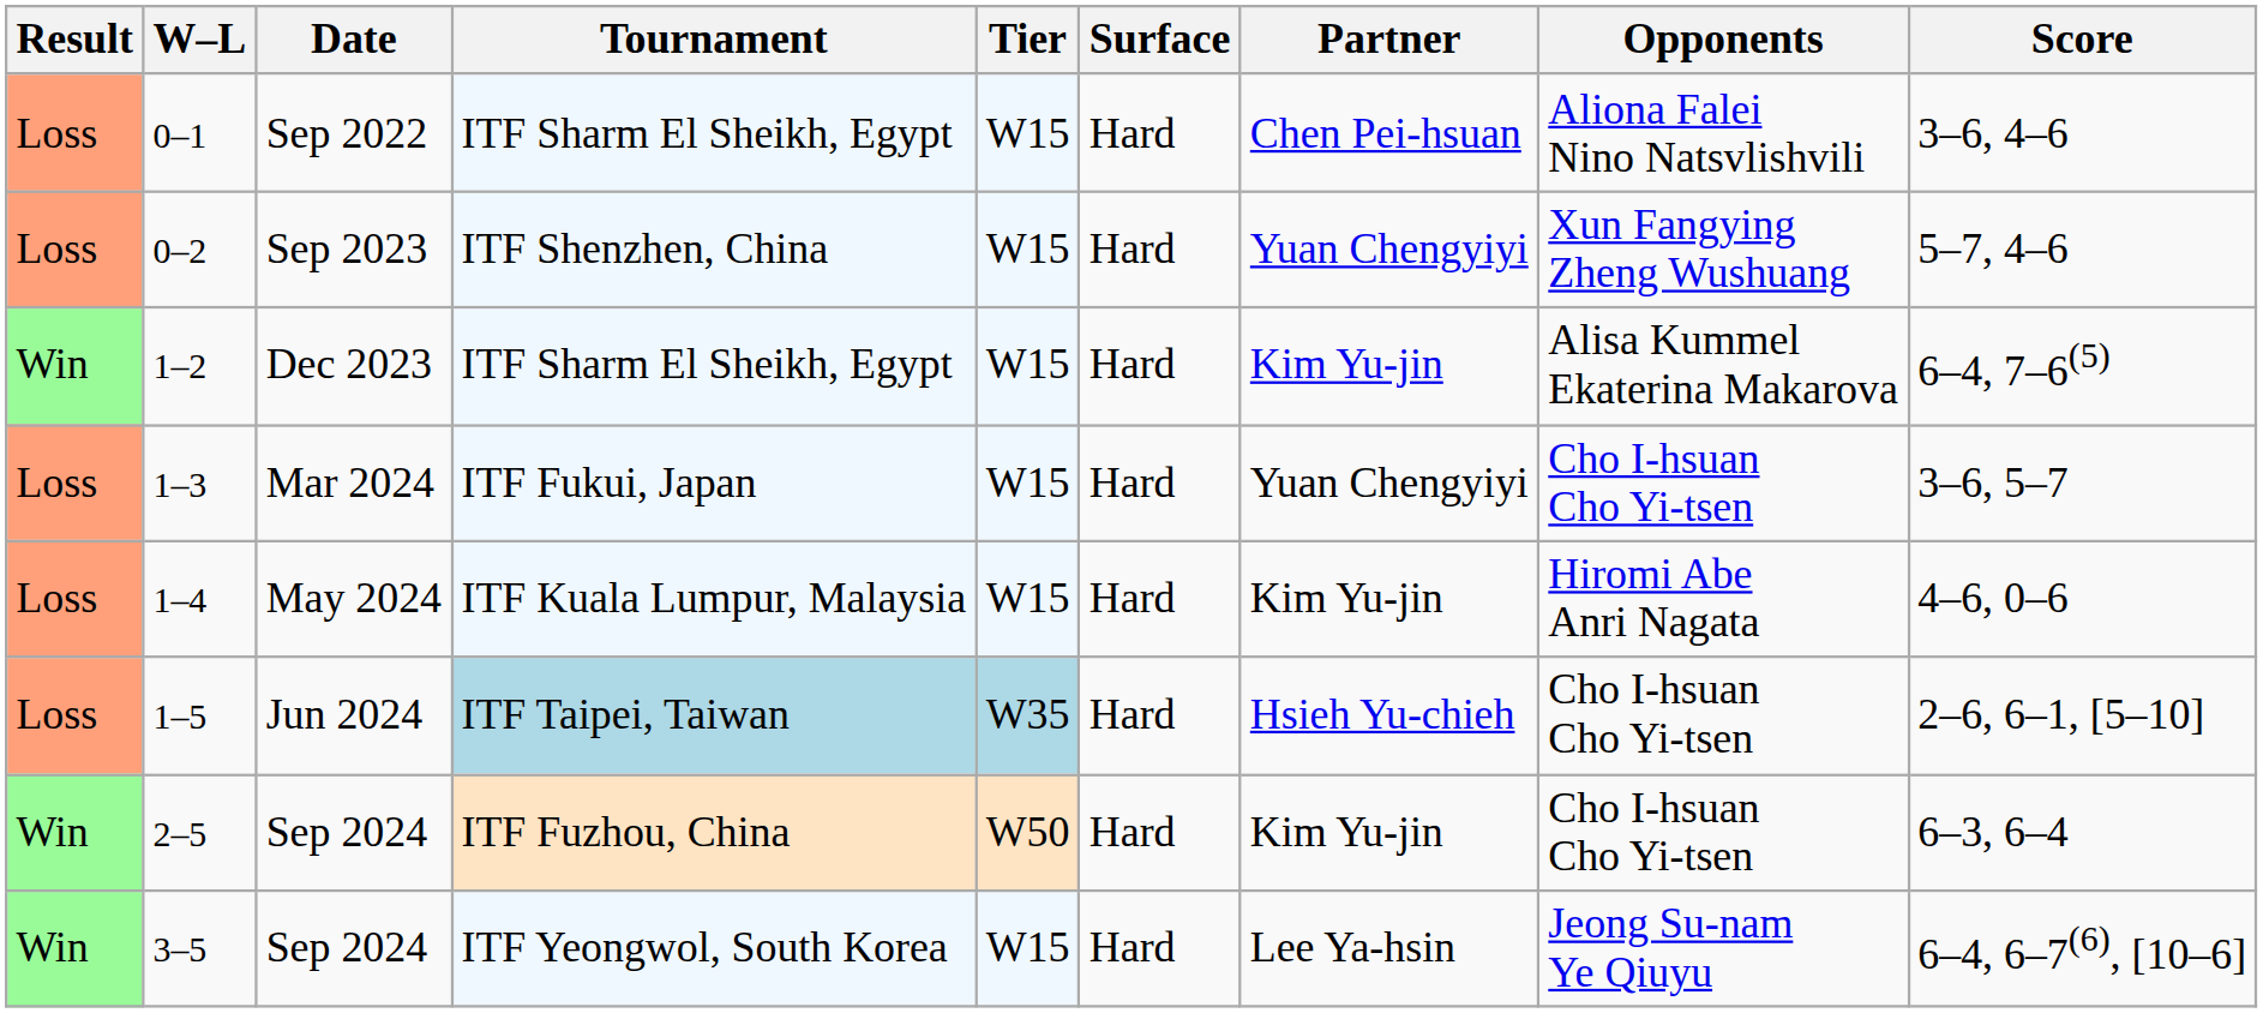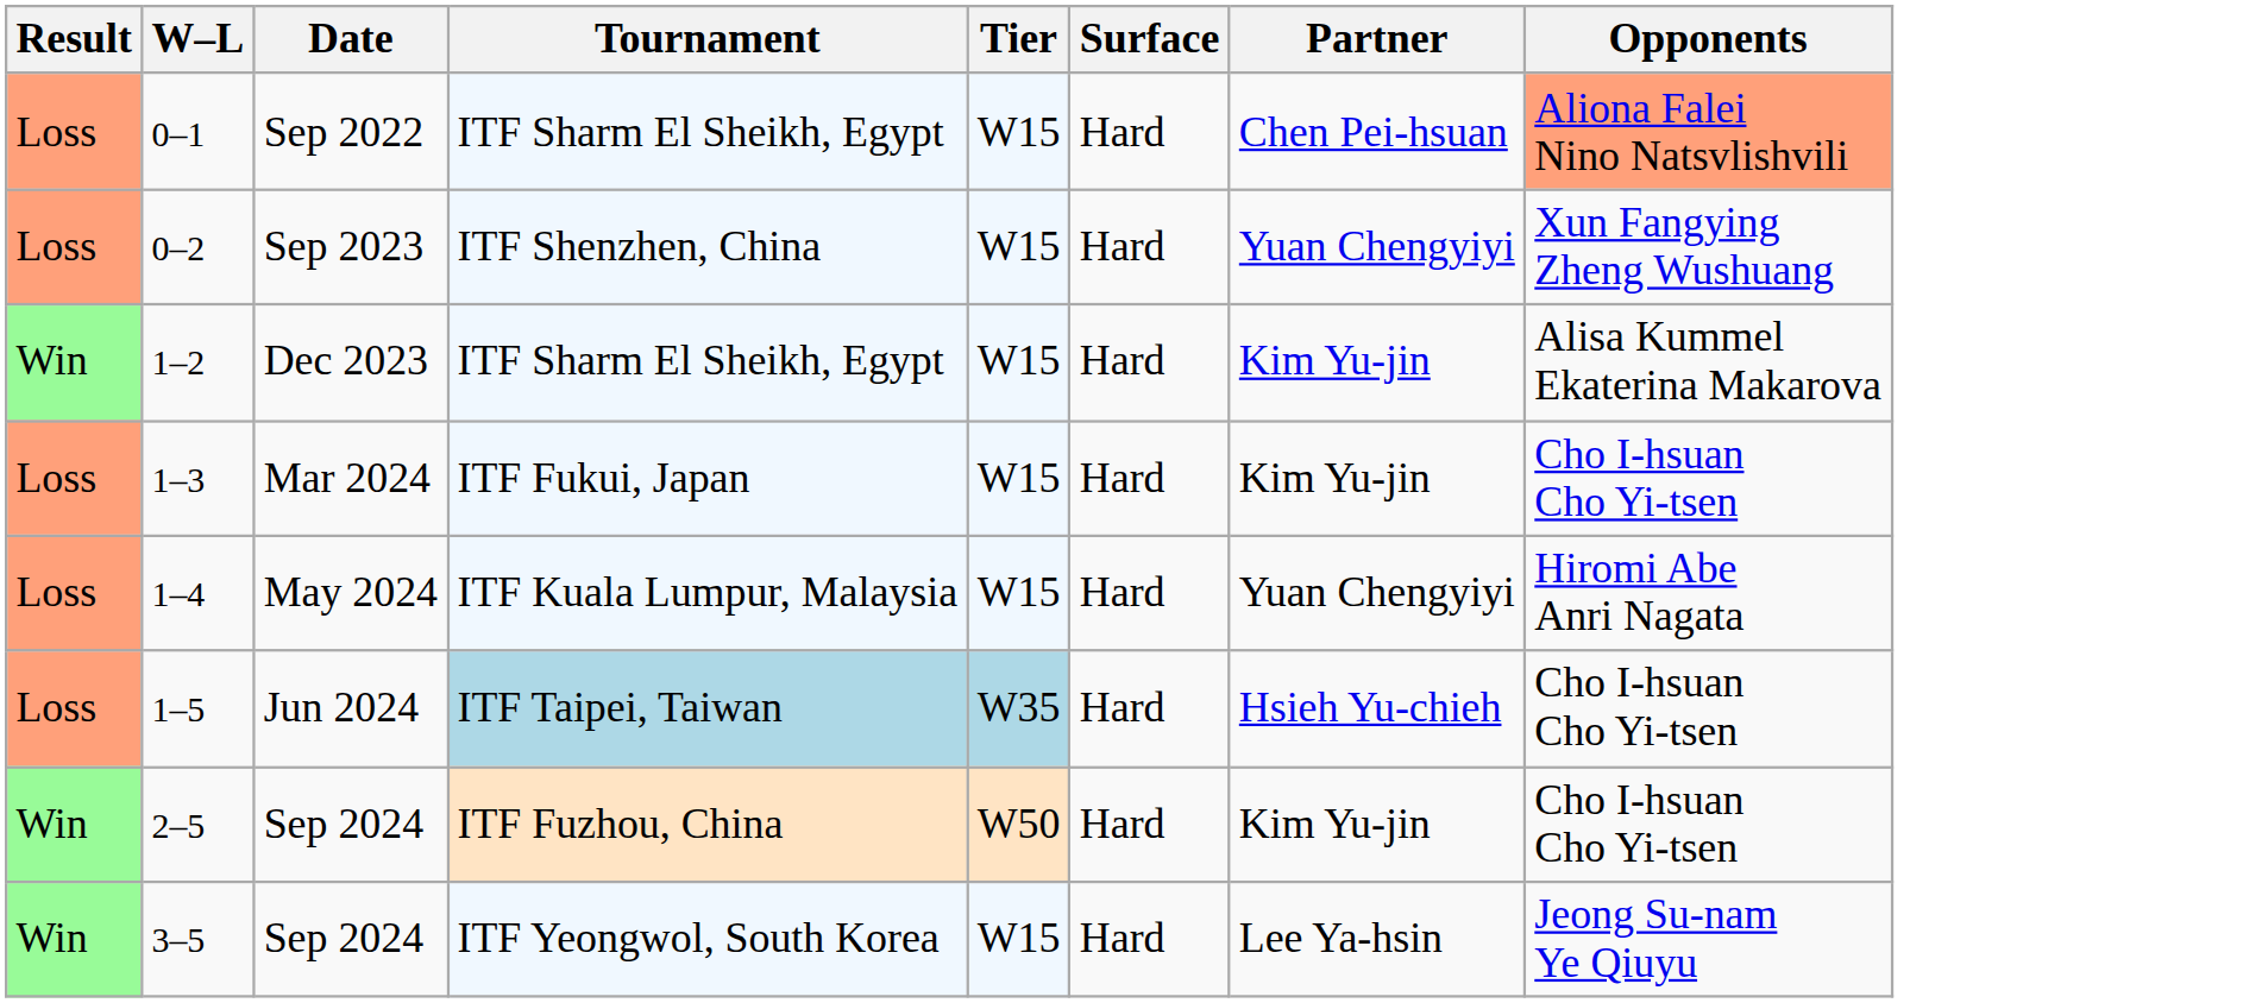- column: Score | 3–6, 4–6 | 5–7, 4–6 | 6–4, 7–6(5) | 3–6, 5–7 | 4–6, 0–6 | 2–6, 6–1, [5–10] | 6–3, 6–4 | 6–4, 6–7(6), [10–6]
0–1 | Opponents: no background -> lightsalmon background
1–3 | Partner: Yuan Chengyiyi -> Kim Yu-jin
1–4 | Partner: Kim Yu-jin -> Yuan Chengyiyi
